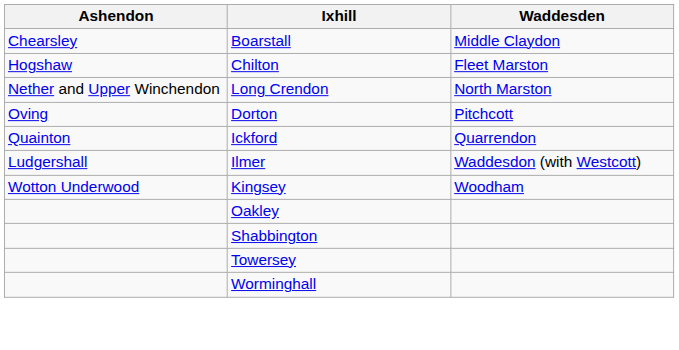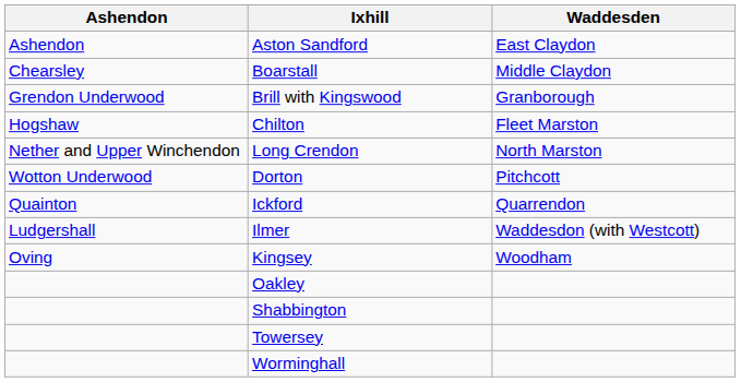+ row: Ashendon | Aston Sandford | East Claydon
+ row: Grendon Underwood | Brill with Kingswood | Granborough
Dorton | Ashendon: Oving -> Wotton Underwood
Kingsey | Ashendon: Wotton Underwood -> Oving
